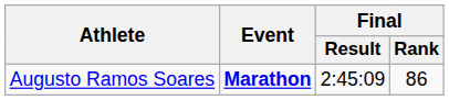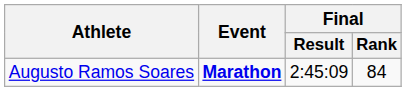Augusto Ramos Soares | Final / Rank: 86 -> 84
